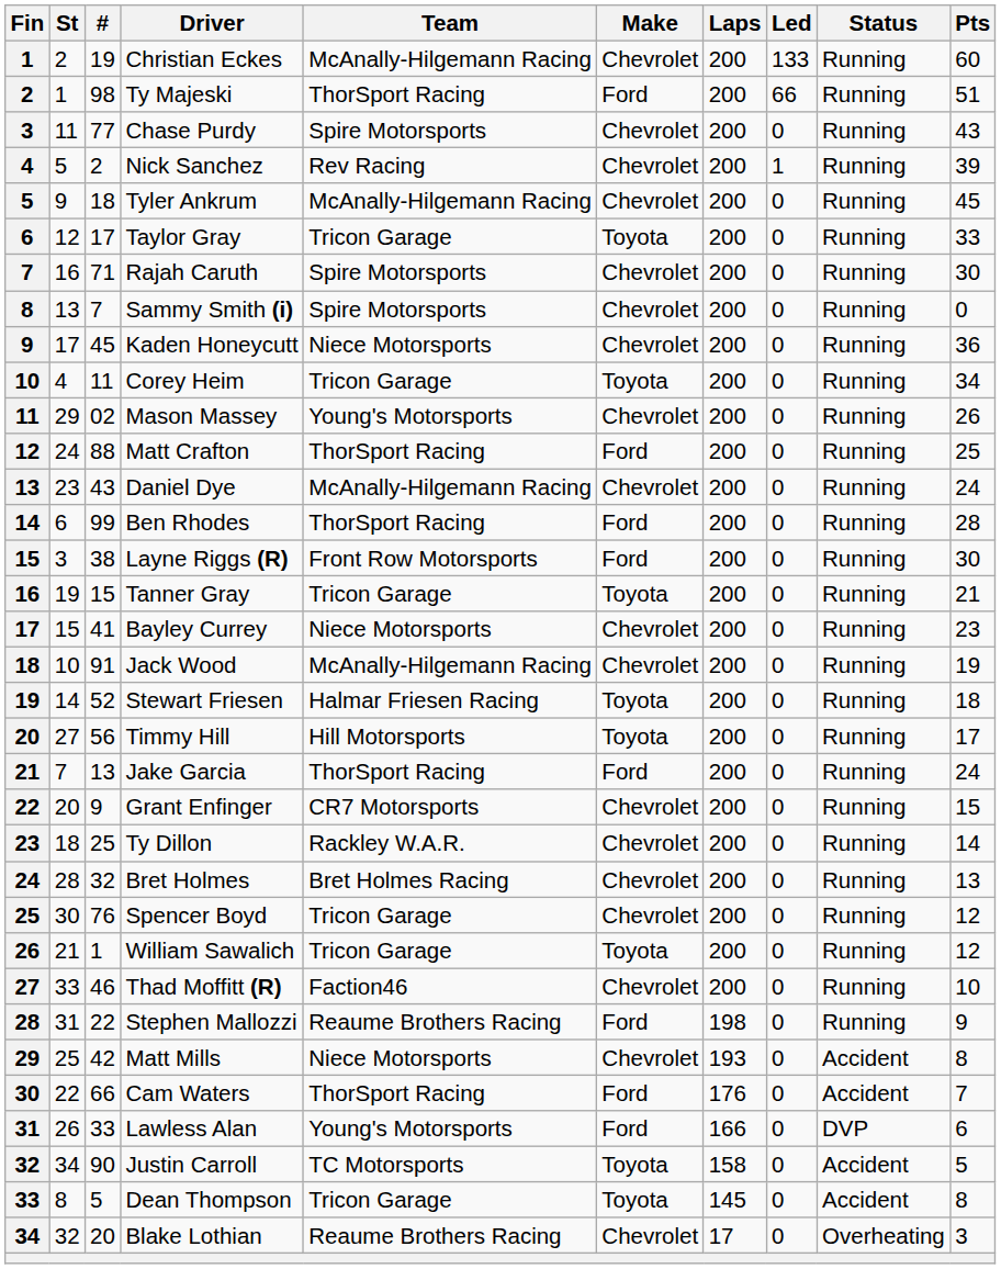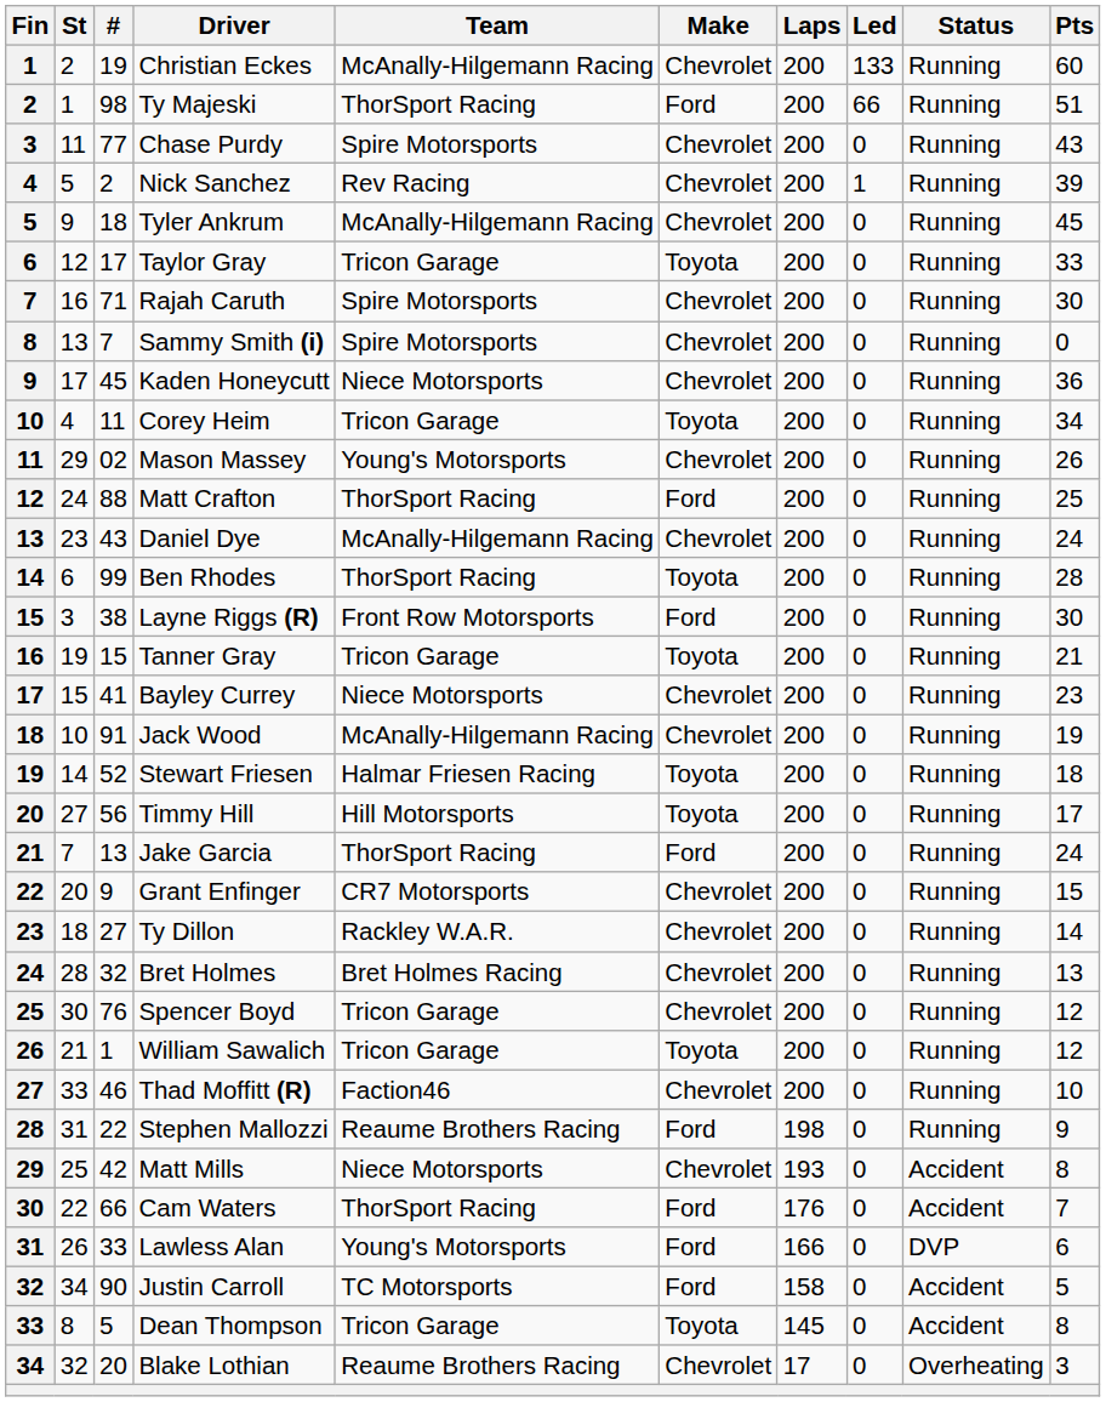Ben Rhodes | Make: Ford -> Toyota
Ty Dillon | #: 25 -> 27
Justin Carroll | Make: Toyota -> Ford
